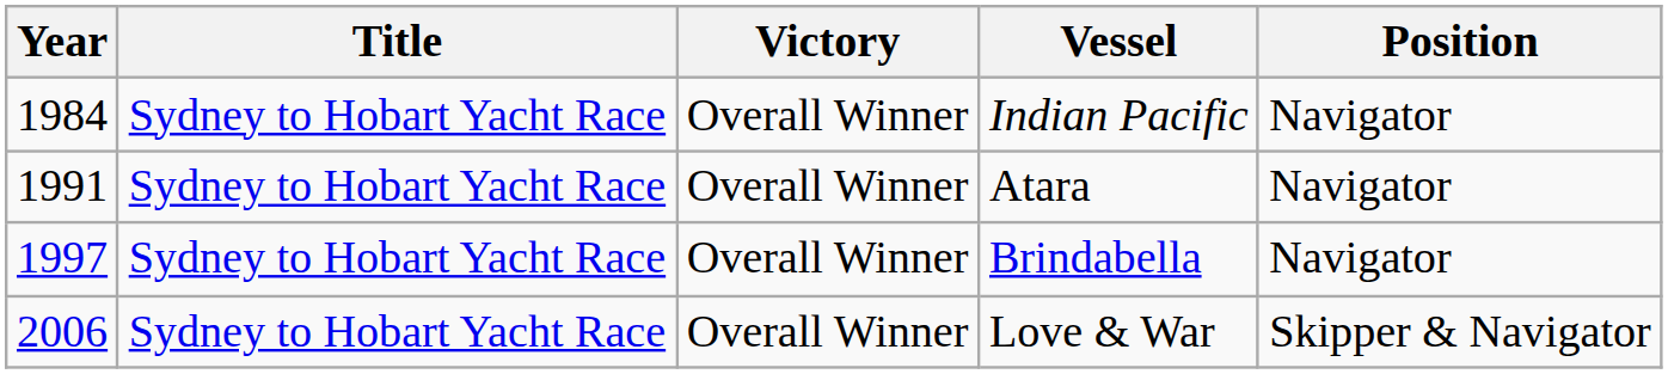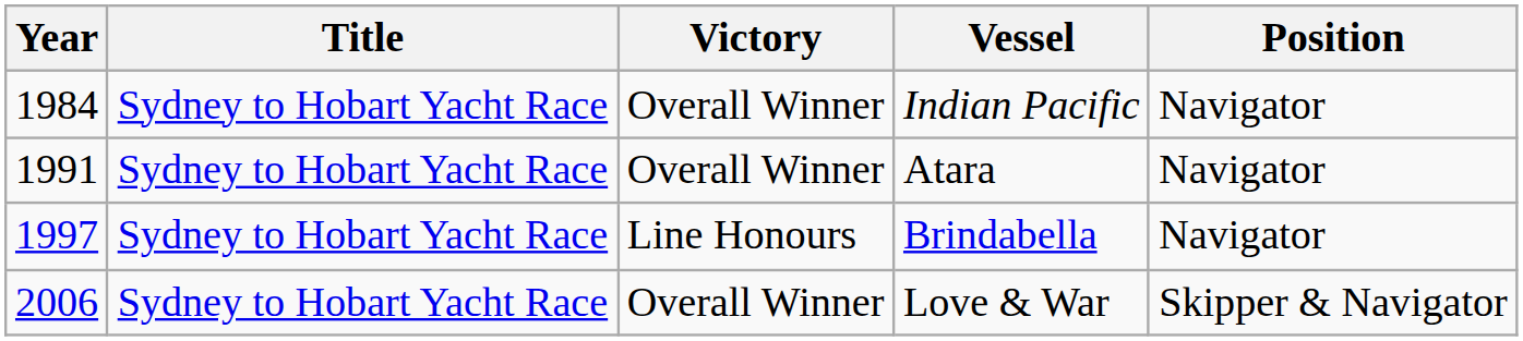Brindabella | Victory: Overall Winner -> Line Honours
